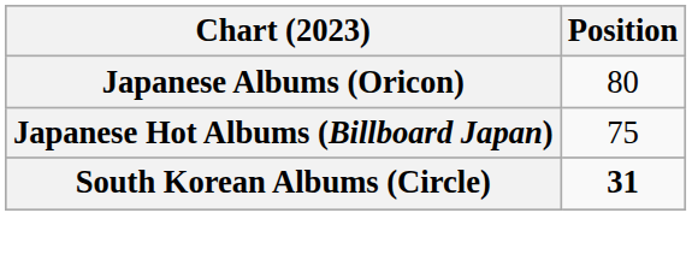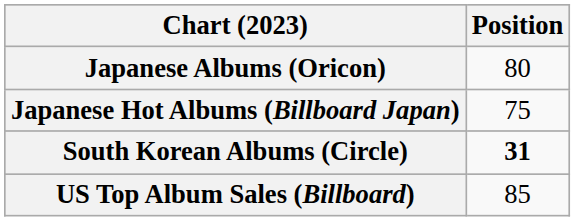+ row: US Top Album Sales (Billboard) | 85
